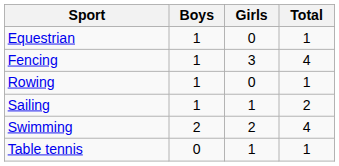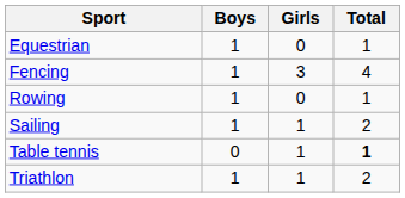- row: Swimming | 2 | 2 | 4
Table tennis | Total: normal -> bold
+ row: Triathlon | 1 | 1 | 2
